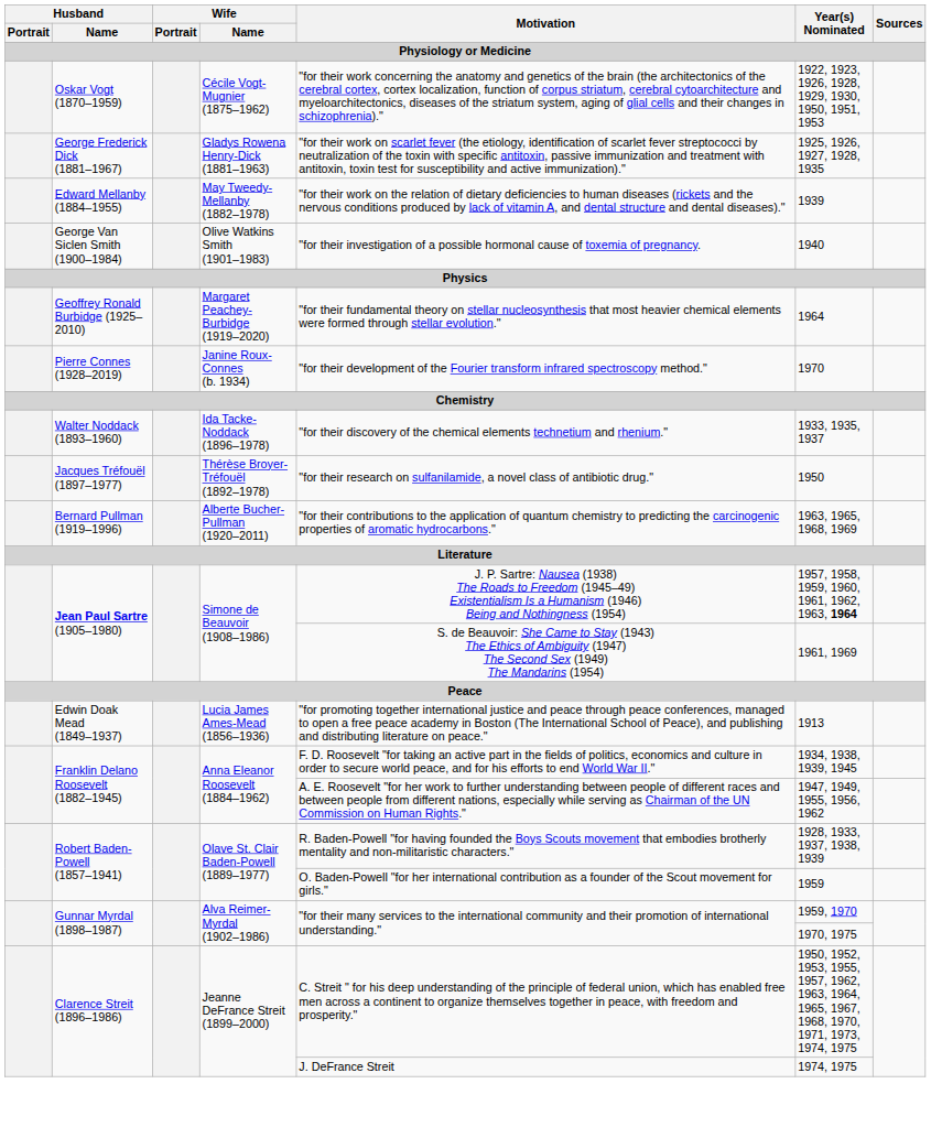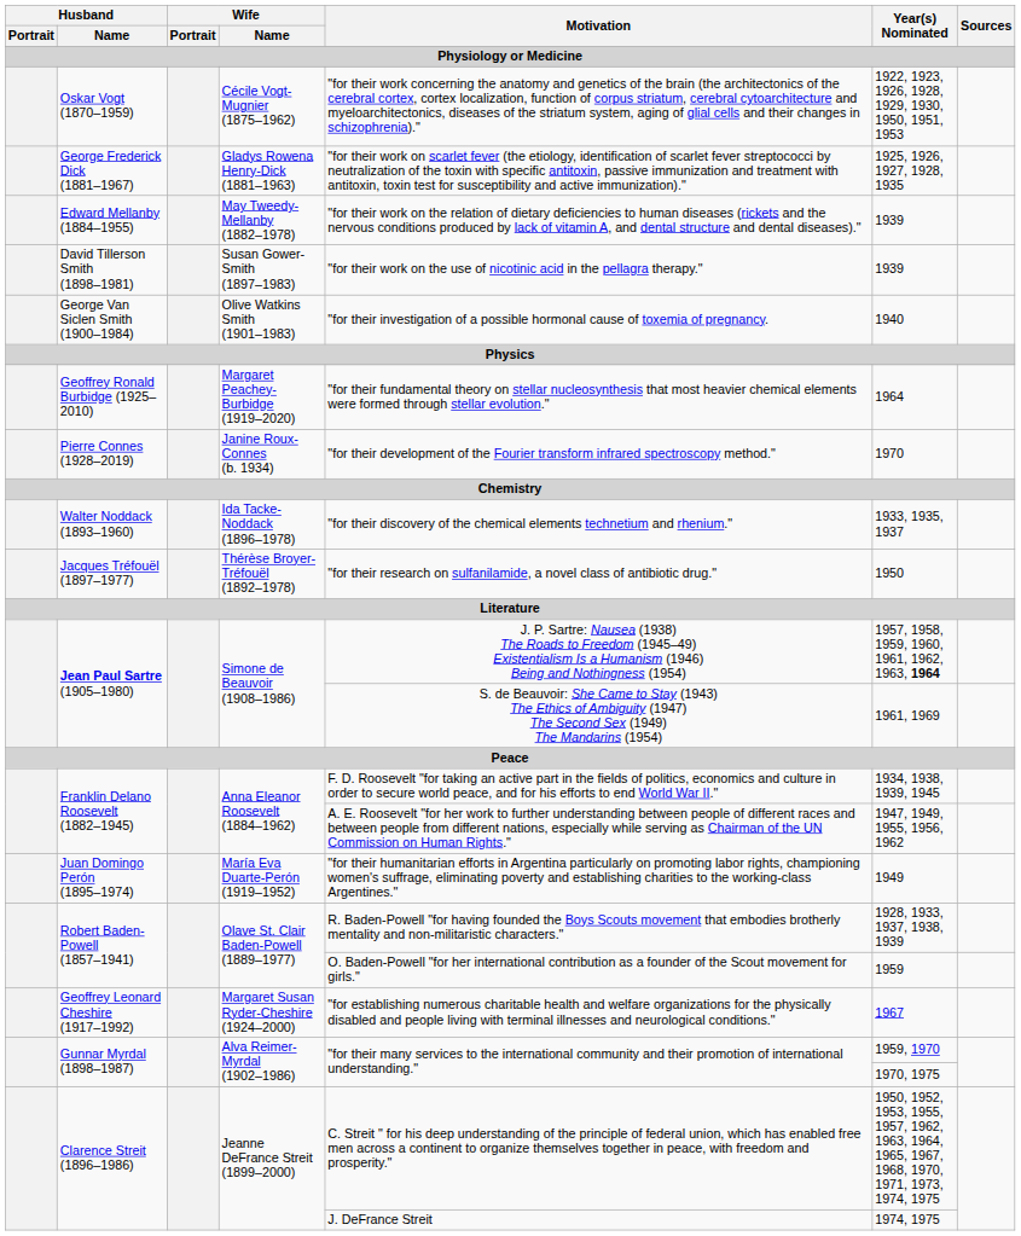+ row: David Tillerson Smith (1898–1981) | Susan Gower-Smith (1897–1983) | "for their work on the use of nicotinic acid in the pellagra therapy." | 1939
- row: Bernard Pullman (1919–1996) | Alberte Bucher-Pullman (1920–2011) | "for their contributions to the application of quantum chemistry to predicting the carcinogenic properties of aromatic hydrocarbons." | 1963, 1965, 1968, 1969
- row: Edwin Doak Mead (1849–1937) | Lucia James Ames-Mead (1856–1936) | "for promoting together international justice and peace through peace conferences, managed to open a free peace academy in Boston (The International School of Peace), and publishing and distributing literature on peace." | 1913
+ row: Juan Domingo Perón (1895–1974) | María Eva Duarte-Perón (1919–1952) | "for their humanitarian efforts in Argentina particularly on promoting labor rights, championing women's suffrage, eliminating poverty and establishing charities to the working-class Argentines." | 1949
+ row: Geoffrey Leonard Cheshire (1917–1992) | Margaret Susan Ryder-Cheshire (1924–2000) | "for establishing numerous charitable health and welfare organizations for the physically disabled and people living with terminal illnesses and neurological conditions." | 1967
